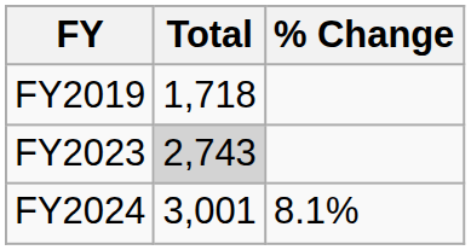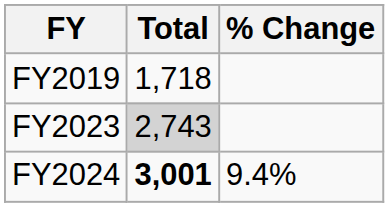FY2024 | Total: normal -> bold
FY2024 | % Change: 8.1% -> 9.4%
